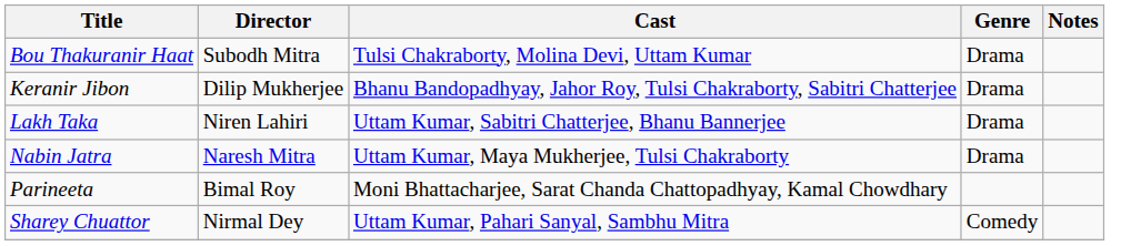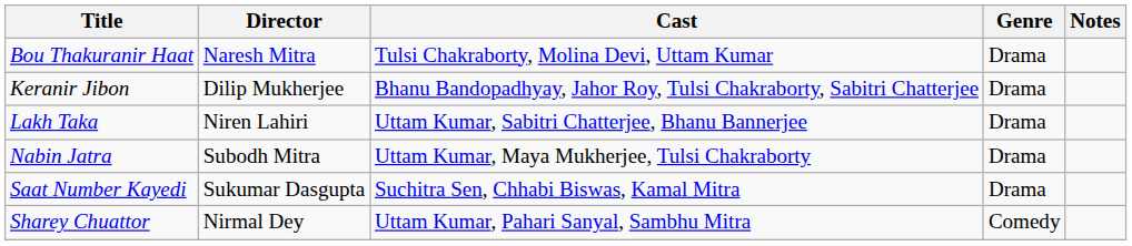Bou Thakuranir Haat | Director: Subodh Mitra -> Naresh Mitra
Nabin Jatra | Director: Naresh Mitra -> Subodh Mitra
- row: Parineeta | Bimal Roy | Moni Bhattacharjee, Sarat Chanda Chattopadhyay, Kamal Chowdhary
+ row: Saat Number Kayedi | Sukumar Dasgupta | Suchitra Sen, Chhabi Biswas, Kamal Mitra | Drama
